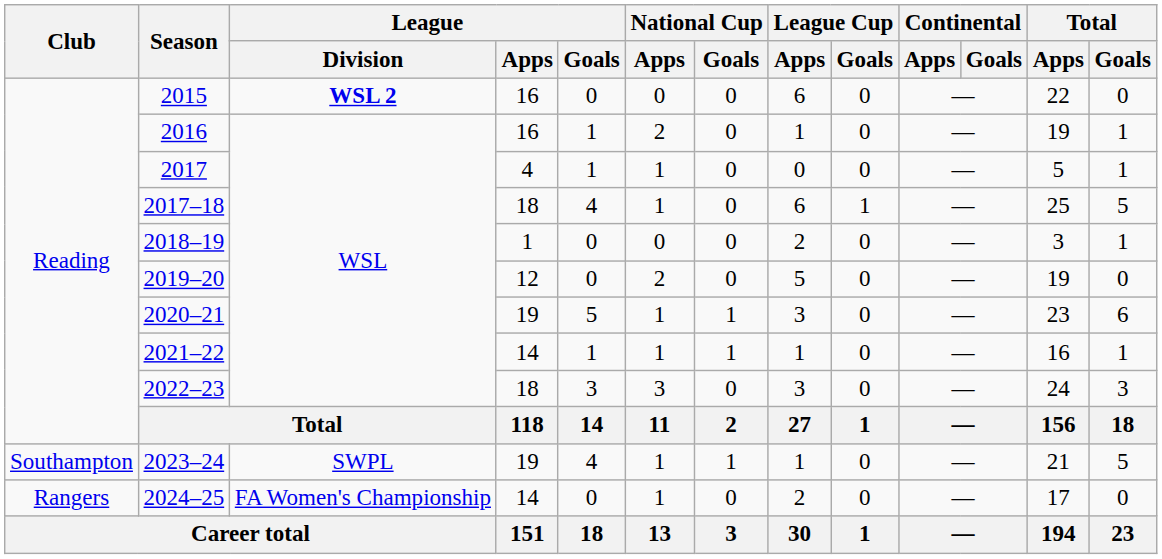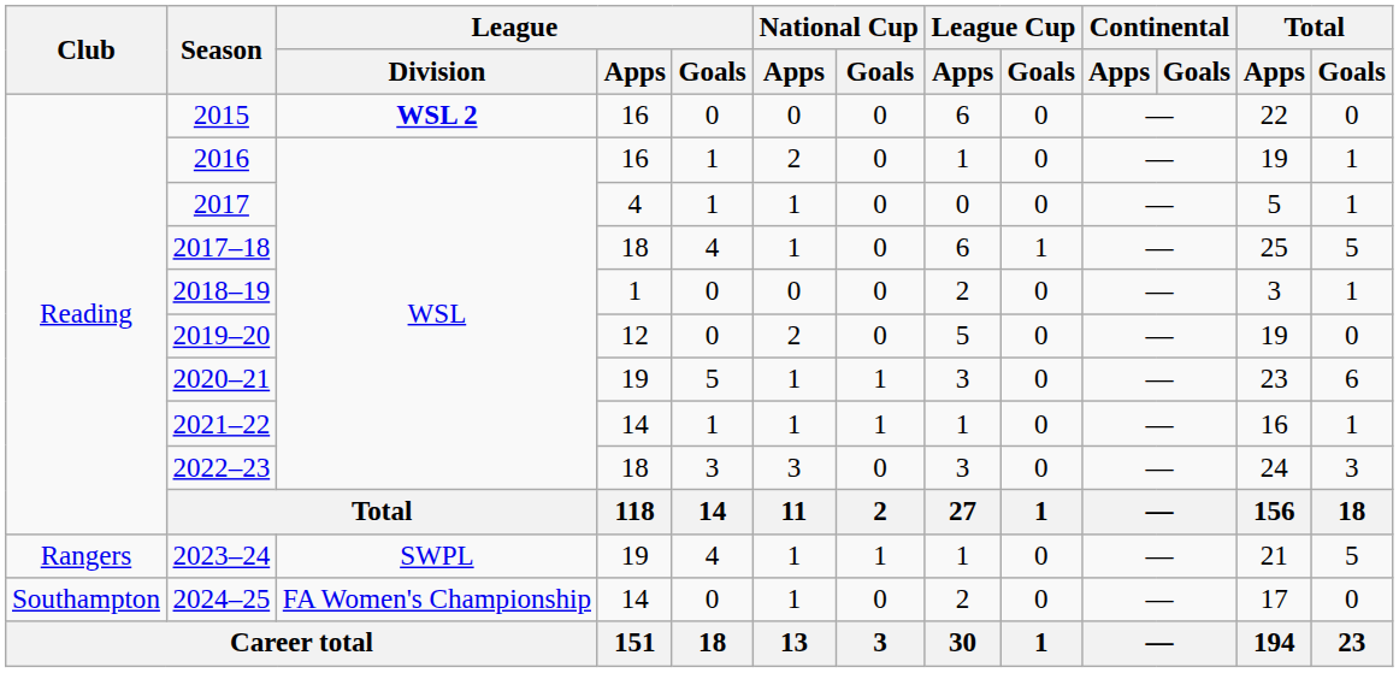2023–24 | Club: Southampton -> Rangers
2024–25 | Club: Rangers -> Southampton
